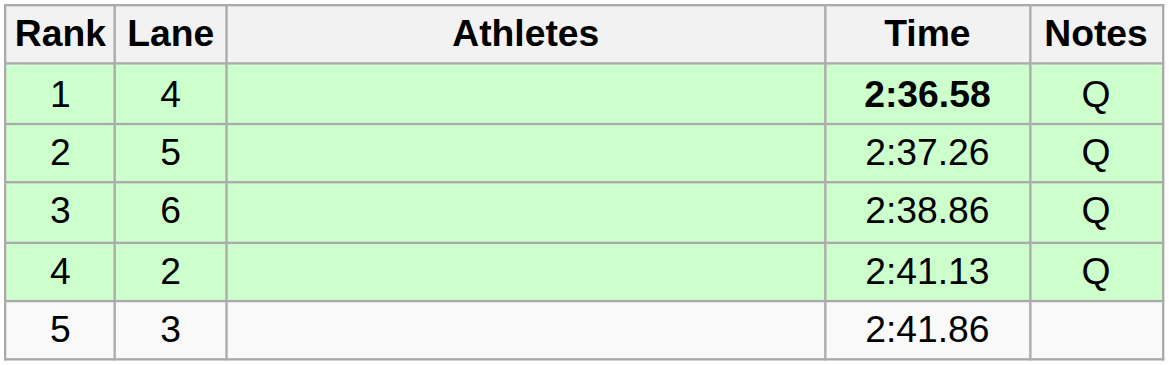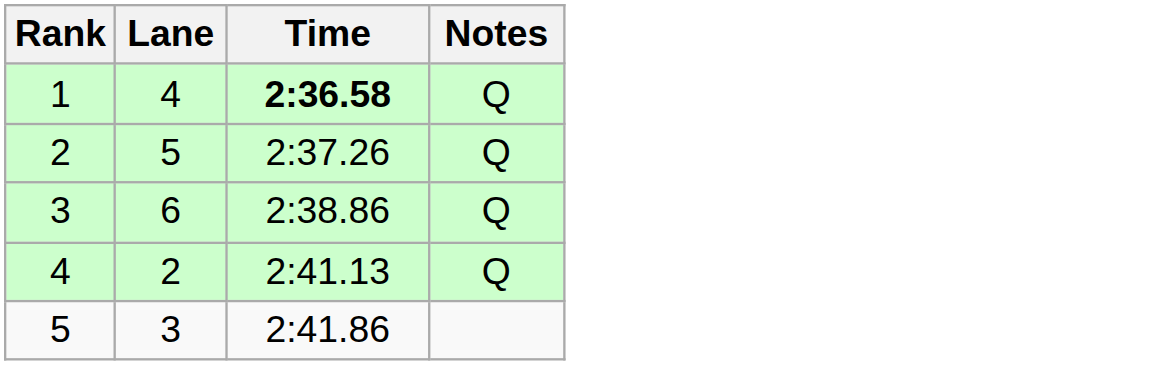- column: Athletes
